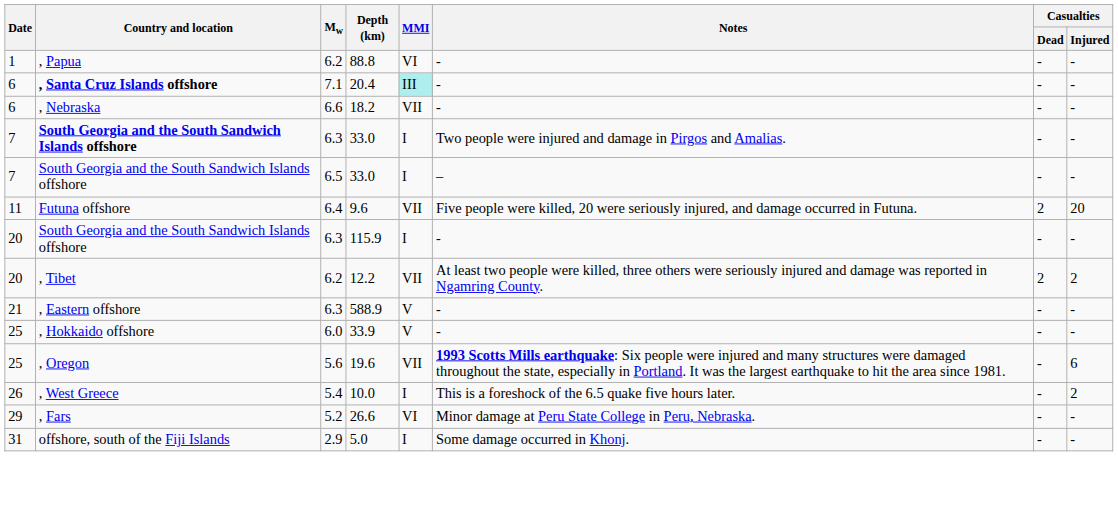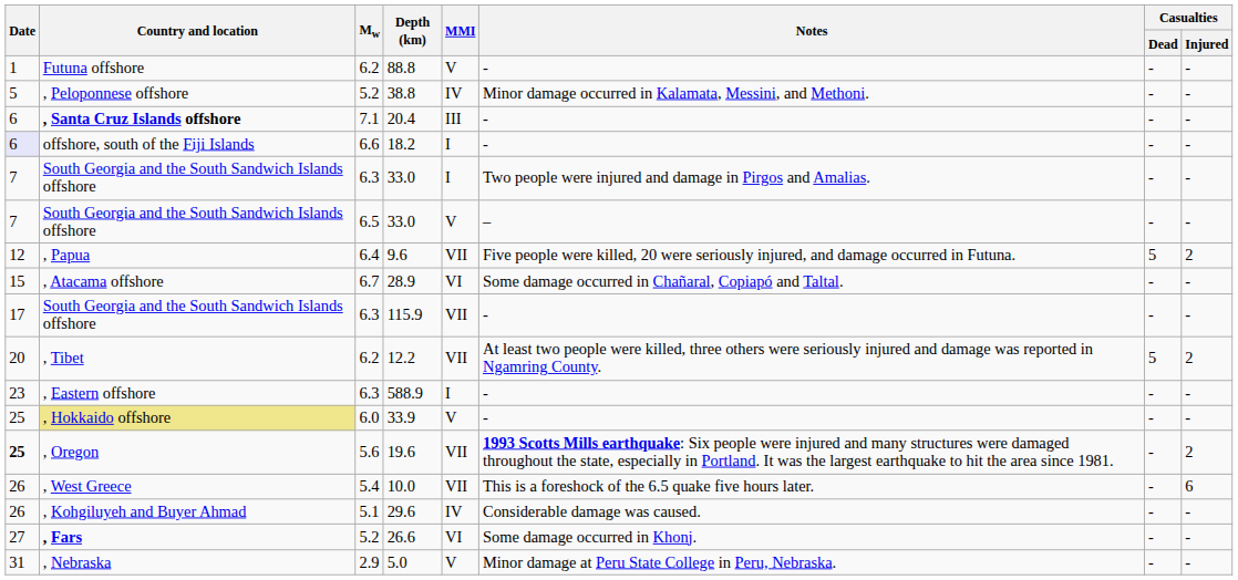88.8 | Country and location: , Papua -> Futuna offshore
88.8 | MMI: VI -> V
+ row: 5 | , Peloponnese offshore | 5.2 | 38.8 | IV | Minor damage occurred in Kalamata, Messini, and Methoni. | - | -
20.4 | MMI: paleturquoise background -> no background
18.2 | Date: no background -> lavender background
18.2 | Country and location: , Nebraska -> offshore, south of the Fiji Islands
18.2 | MMI: VII -> I
6.3 / 33.0 | Country and location: bold -> normal
6.5 / 33.0 | MMI: I -> V
9.6 | Date: 11 -> 12
9.6 | Country and location: Futuna offshore -> , Papua
9.6 | Casualties / Dead: 2 -> 5
9.6 | Casualties / Injured: 20 -> 2
+ row: 15 | , Atacama offshore | 6.7 | 28.9 | VI | Some damage occurred in Chañaral, Copiapó and Taltal. | - | -
115.9 | Date: 20 -> 17
115.9 | MMI: I -> VII
12.2 | Casualties / Dead: 2 -> 5
588.9 | Date: 21 -> 23
588.9 | MMI: V -> I
33.9 | Country and location: no background -> khaki background
19.6 | Date: normal -> bold
19.6 | Casualties / Injured: 6 -> 2
10.0 | MMI: I -> VII
10.0 | Casualties / Injured: 2 -> 6
+ row: 26 | , Kohgiluyeh and Buyer Ahmad | 5.1 | 29.6 | IV | Considerable damage was caused. | - | -
26.6 | Date: 29 -> 27
26.6 | Country and location: normal -> bold
26.6 | Notes: Minor damage at Peru State College in Peru, Nebraska. -> Some damage occurred in Khonj.
5.0 | Country and location: offshore, south of the Fiji Islands -> , Nebraska
5.0 | MMI: I -> V
5.0 | Notes: Some damage occurred in Khonj. -> Minor damage at Peru State College in Peru, Nebraska.
